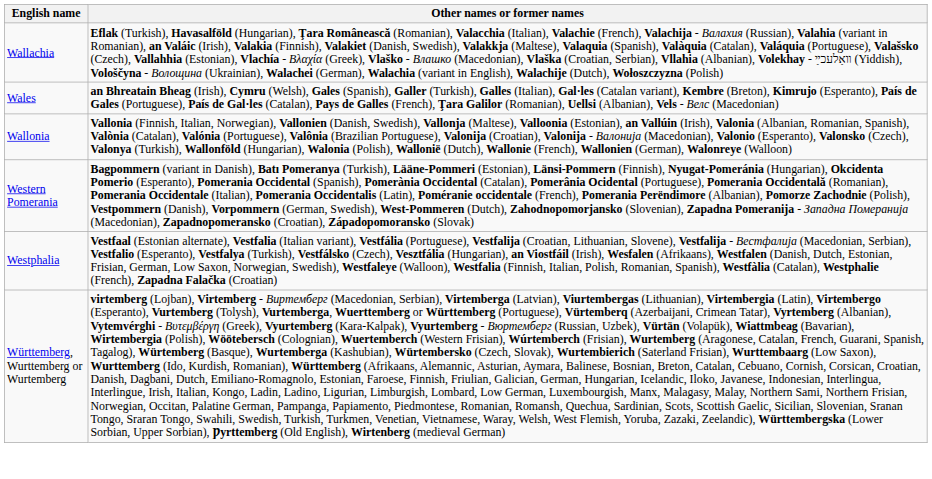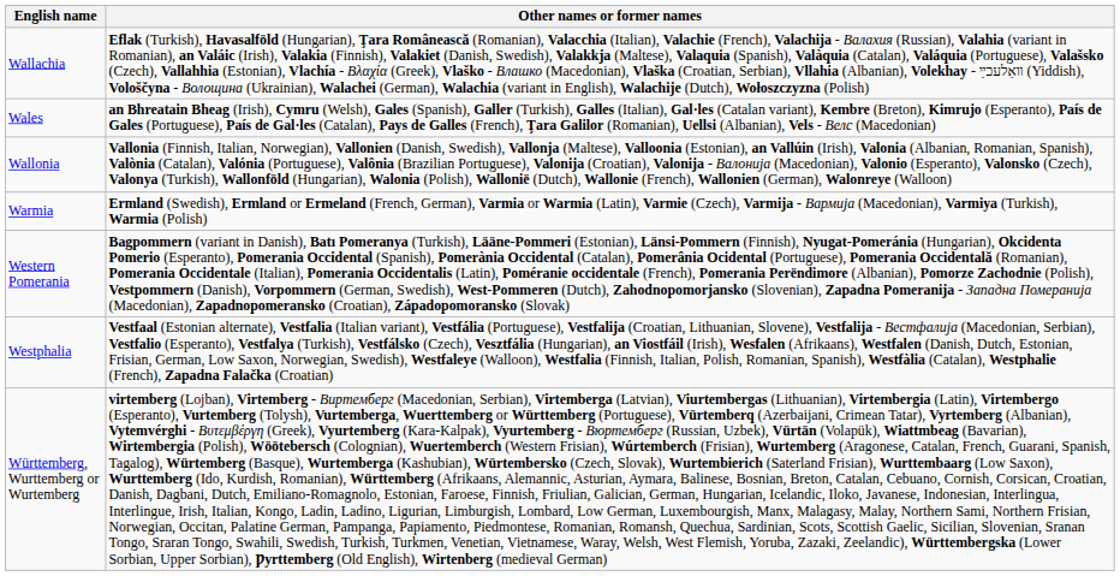+ row: Warmia | Ermland (Swedish), Ermland or Ermeland (French, German), Varmia or Warmia (Latin), Varmie (Czech), Varmiја - Вармија (Macedonian), Varmiya (Turkish), Warmia (Polish)
